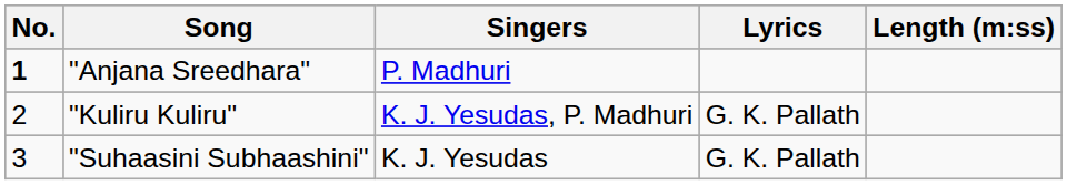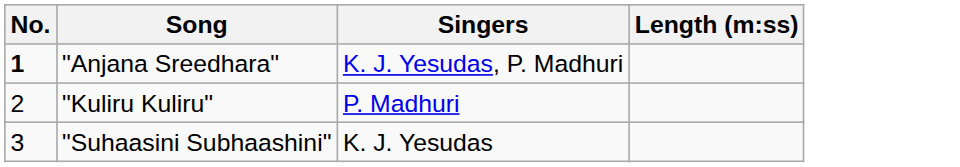- column: Lyrics | G. K. Pallath | G. K. Pallath
"Anjana Sreedhara" | Singers: P. Madhuri -> K. J. Yesudas, P. Madhuri
"Kuliru Kuliru" | Singers: K. J. Yesudas, P. Madhuri -> P. Madhuri
